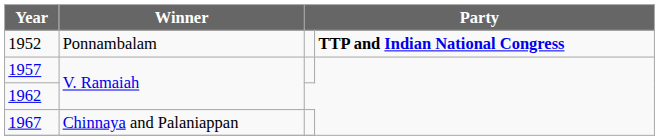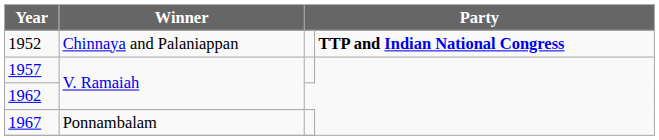1952 | Winner: Ponnambalam -> Chinnaya and Palaniappan
1967 | Winner: Chinnaya and Palaniappan -> Ponnambalam
